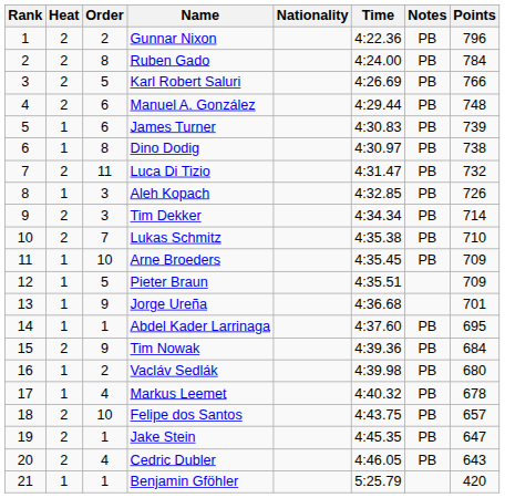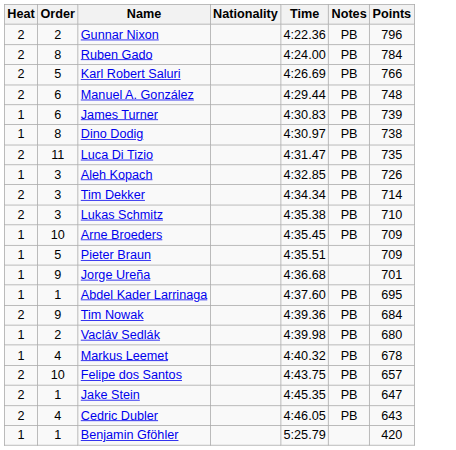- column: Rank | 1 | 2 | 3 | 4 | 5 | 6 | 7 | 8 | 9 | 10 | 11 | 12 | 13 | 14 | 15 | 16 | 17 | 18 | 19 | 20 | 21
Luca Di Tizio | Points: 732 -> 735
Lukas Schmitz | Order: 7 -> 3
